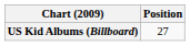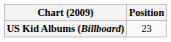US Kid Albums (Billboard) | Position: 27 -> 23
